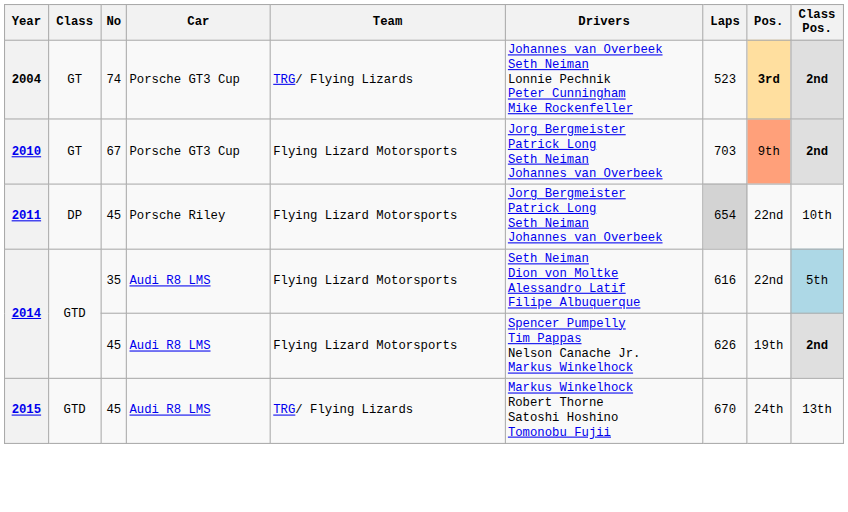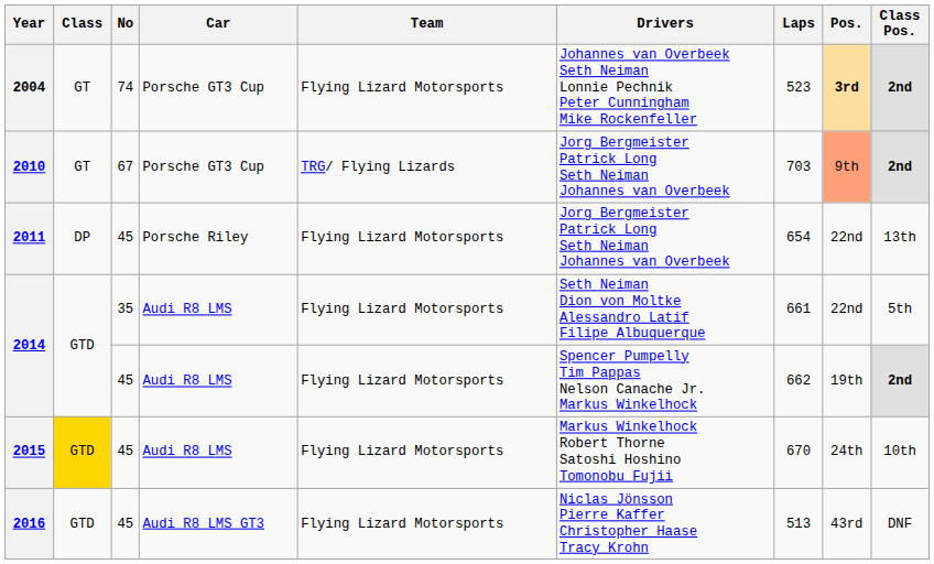2004 | Team: TRG/ Flying Lizards -> Flying Lizard Motorsports
2010 | Team: Flying Lizard Motorsports -> TRG/ Flying Lizards
2011 | Laps: lightgrey background -> no background
2011 | Class Pos.: 10th -> 13th
2014 / 35 | Laps: 616 -> 661
2014 / 35 | Class Pos.: lightblue background -> no background
2014 / 45 | Laps: 626 -> 662
2015 | Class: no background -> gold background
2015 | Team: TRG/ Flying Lizards -> Flying Lizard Motorsports
2015 | Class Pos.: 13th -> 10th
+ row: 2016 | GTD | 45 | Audi R8 LMS GT3 | Flying Lizard Motorsports | Niclas Jönsson Pierre Kaffer Christopher Haase Tracy Krohn | 513 | 43rd | DNF
